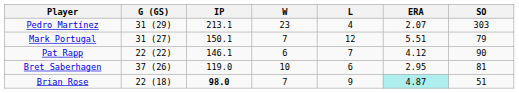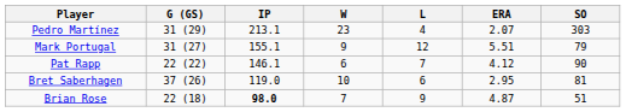Mark Portugal | IP: 150.1 -> 155.1
Mark Portugal | W: 7 -> 9
Brian Rose | ERA: paleturquoise background -> no background
